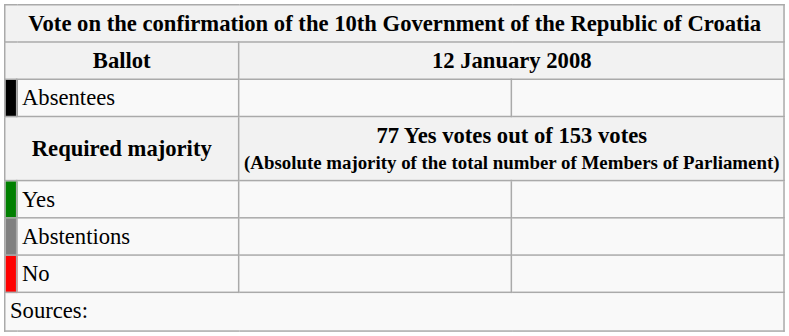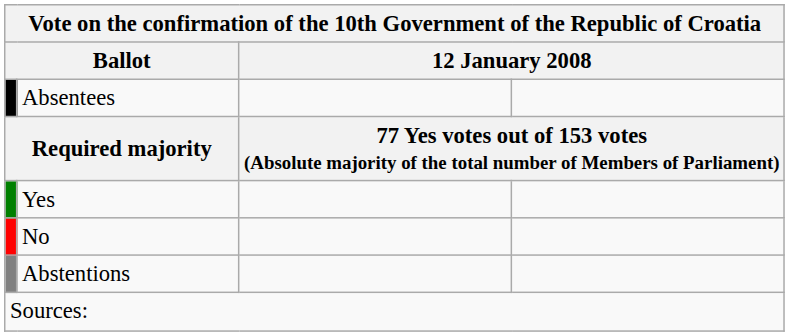rows swapped: No <-> Abstentions
